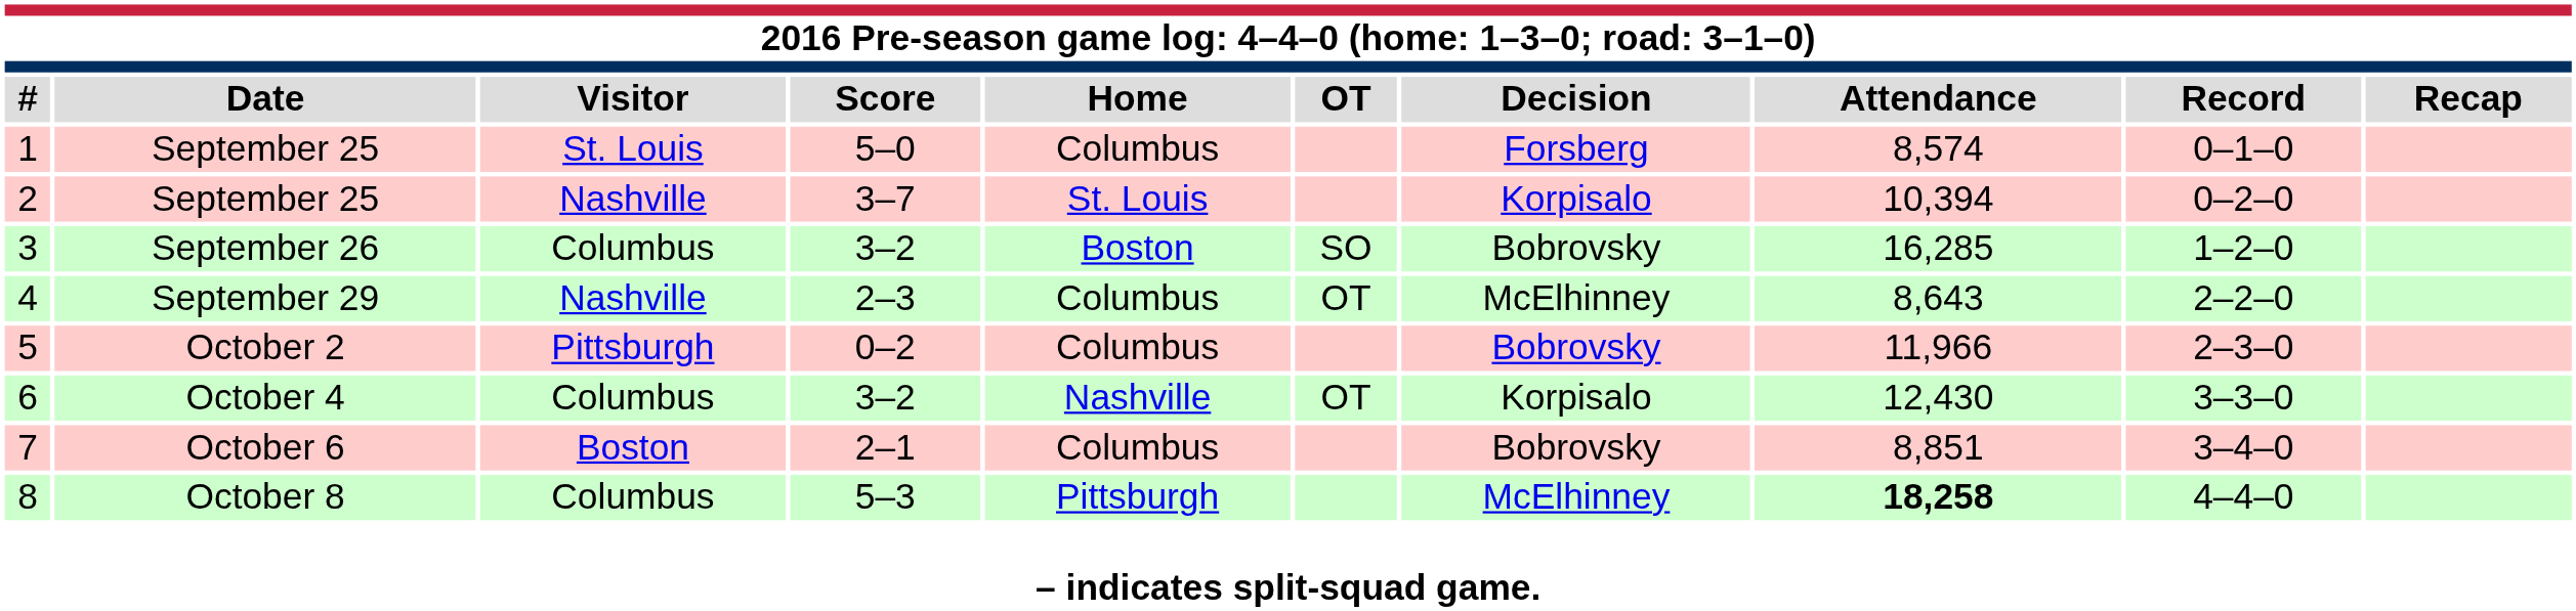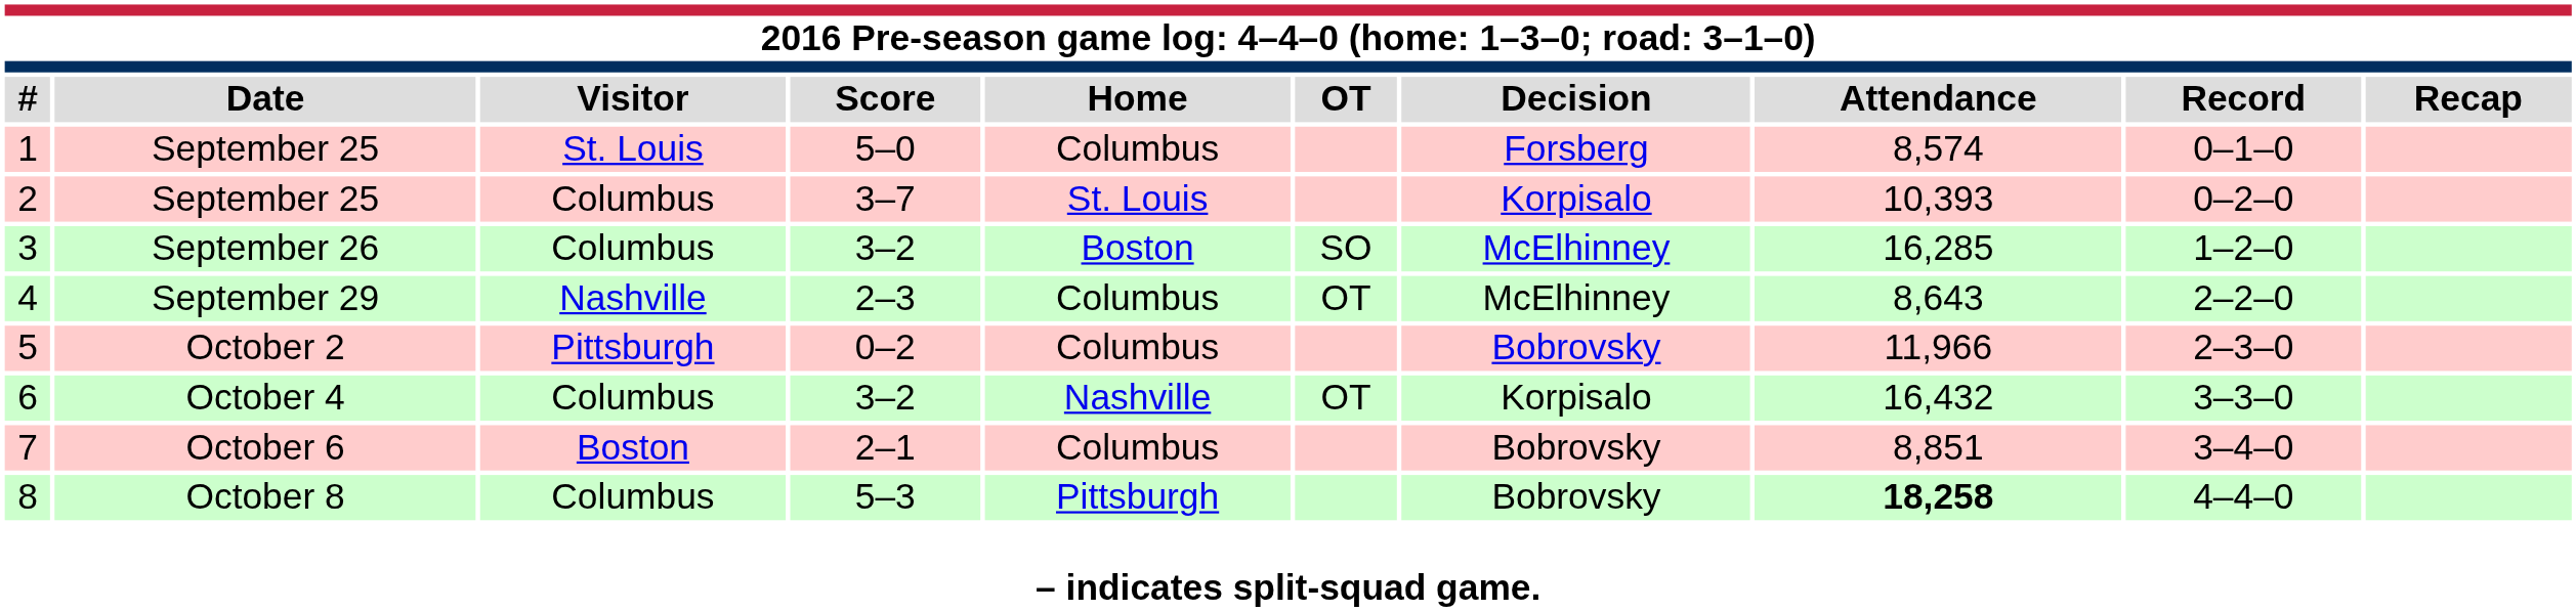2 | column 3: Nashville -> Columbus
2 | column 8: 10,394 -> 10,393
3 | column 7: Bobrovsky -> McElhinney
6 | column 8: 12,430 -> 16,432
8 | column 7: McElhinney -> Bobrovsky
